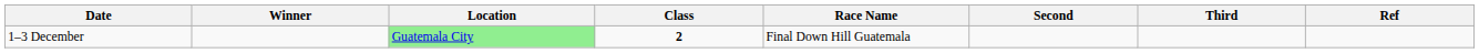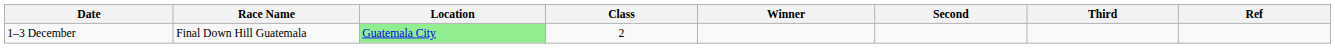columns swapped: Race Name <-> Winner
1–3 December | Class: bold -> normal
